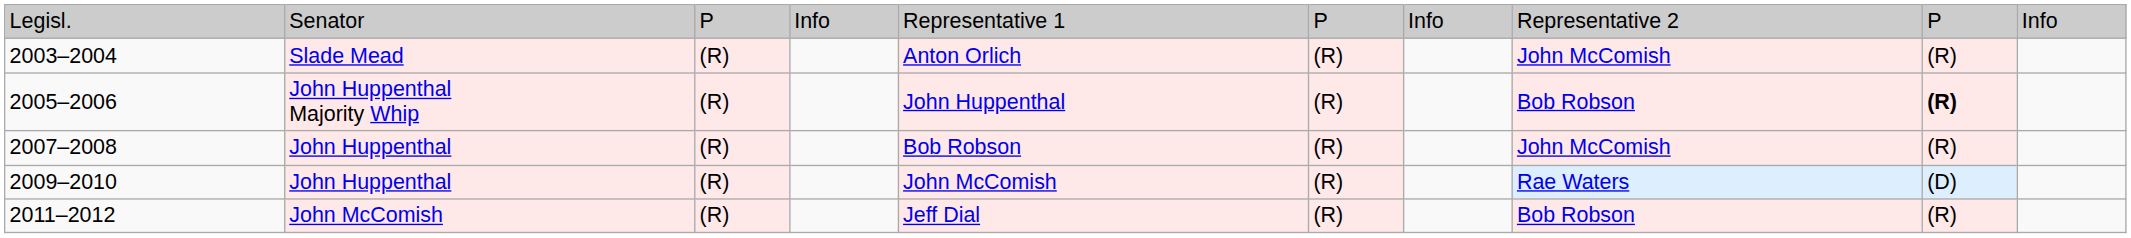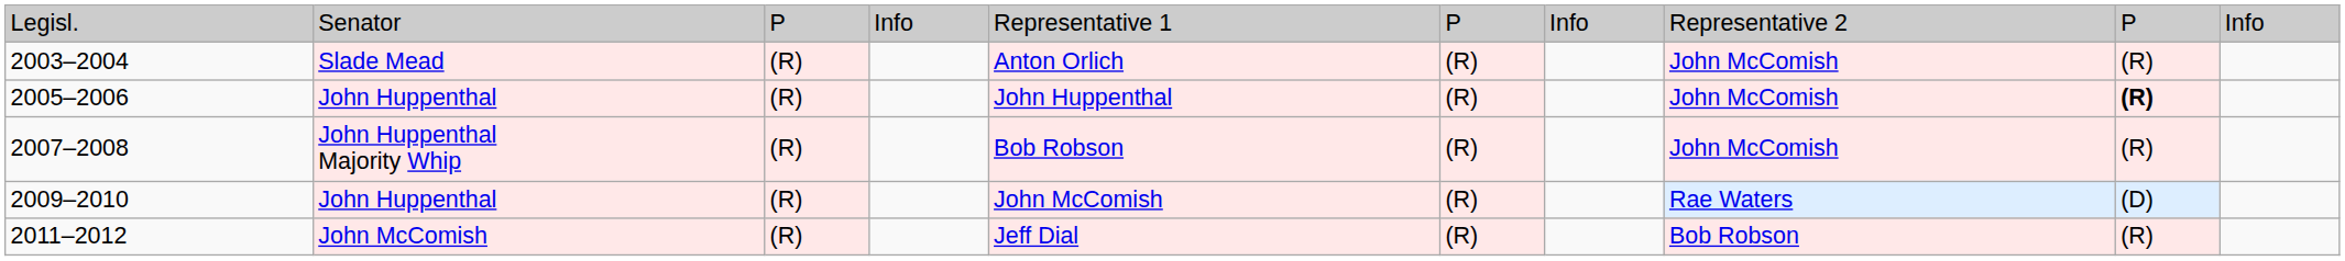2005–2006 | column 2: John Huppenthal Majority Whip -> John Huppenthal
2005–2006 | column 8: Bob Robson -> John McComish
2007–2008 | column 2: John Huppenthal -> John Huppenthal Majority Whip
